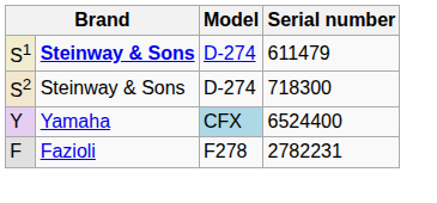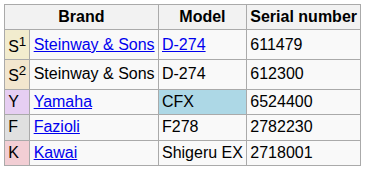S1 | column 2: bold -> normal
S2 | Serial number: 718300 -> 612300
F | Serial number: 2782231 -> 2782230
+ row: K | Kawai | Shigeru EX | 2718001
